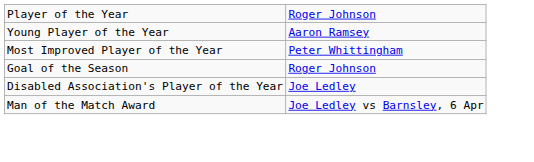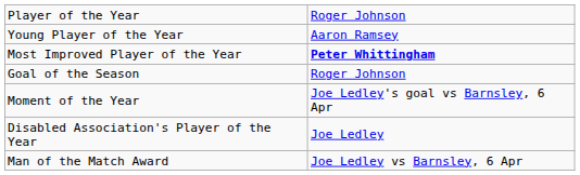Most Improved Player of the Year | column 2: normal -> bold
+ row: Moment of the Year | Joe Ledley's goal vs Barnsley, 6 Apr
